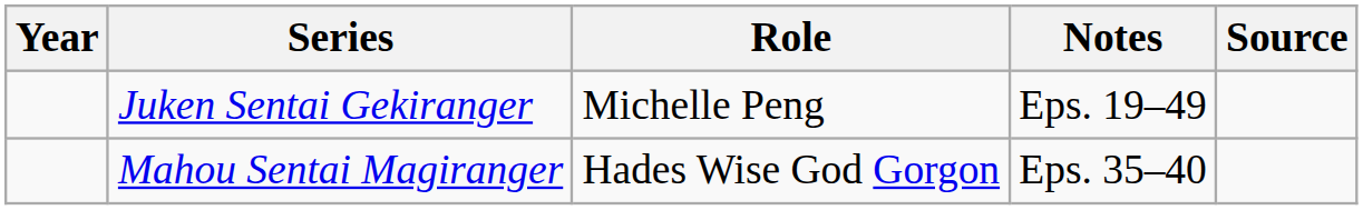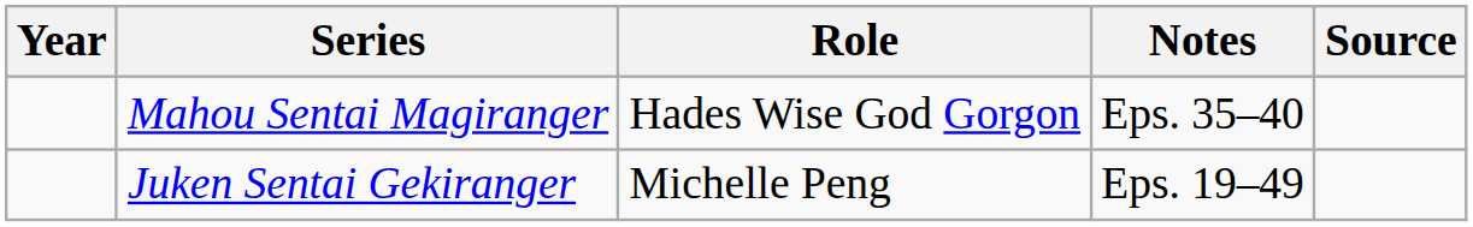rows swapped: Mahou Sentai Magiranger <-> Juken Sentai Gekiranger
